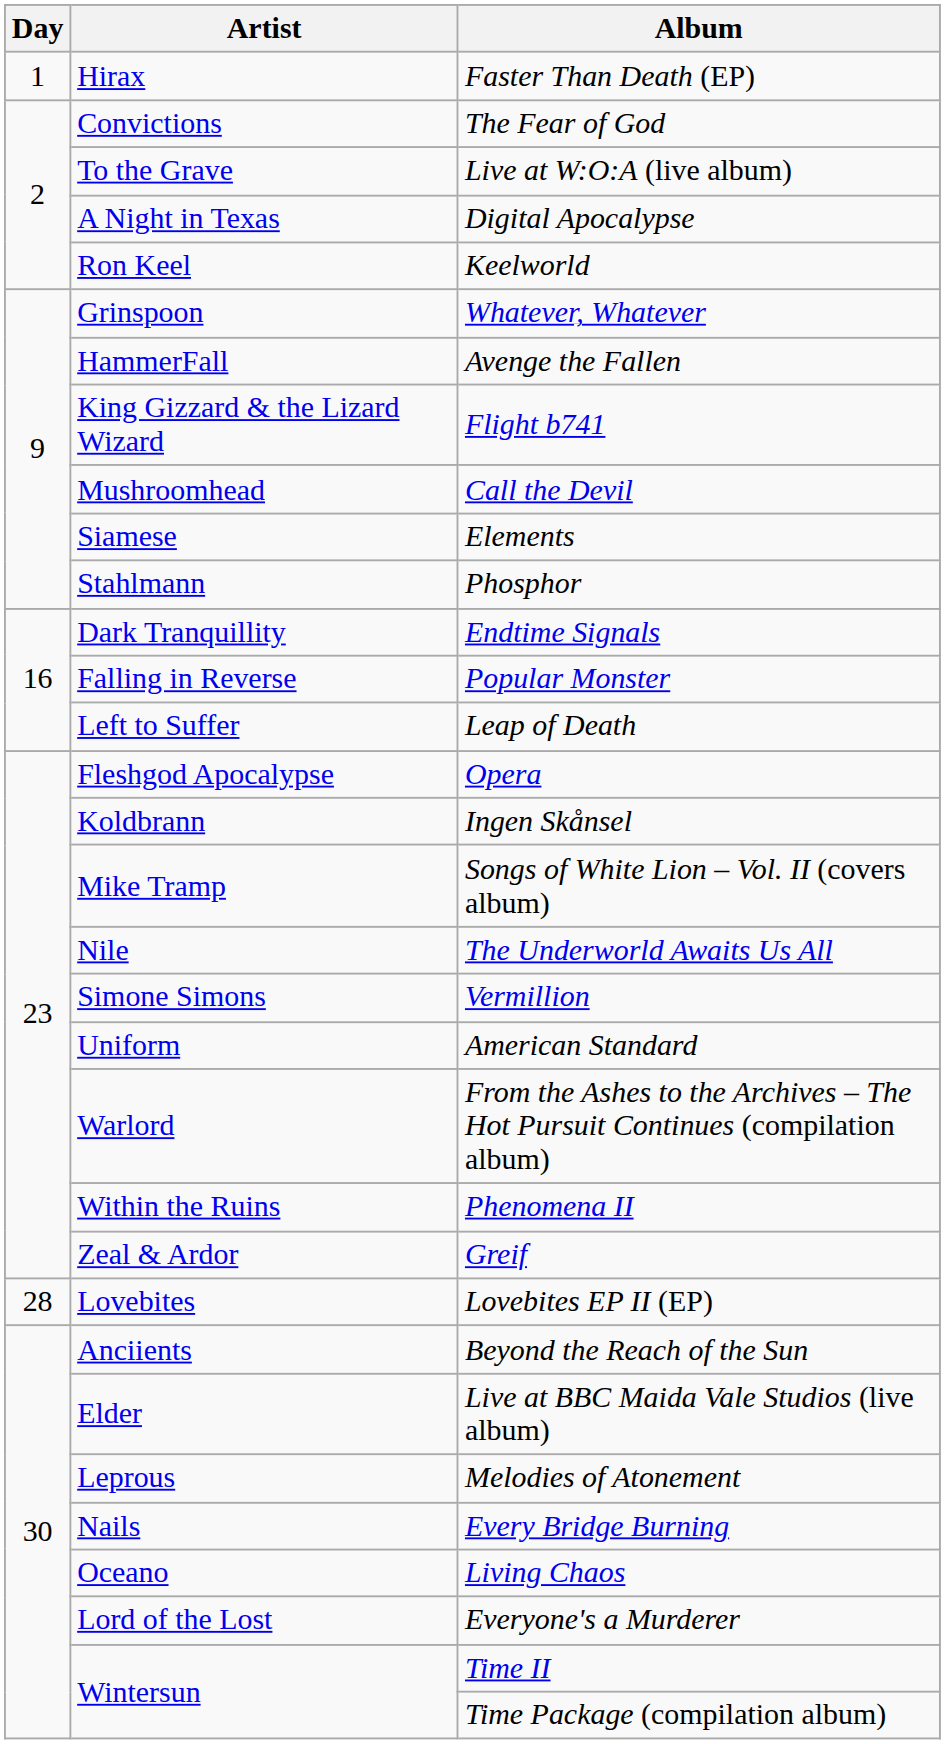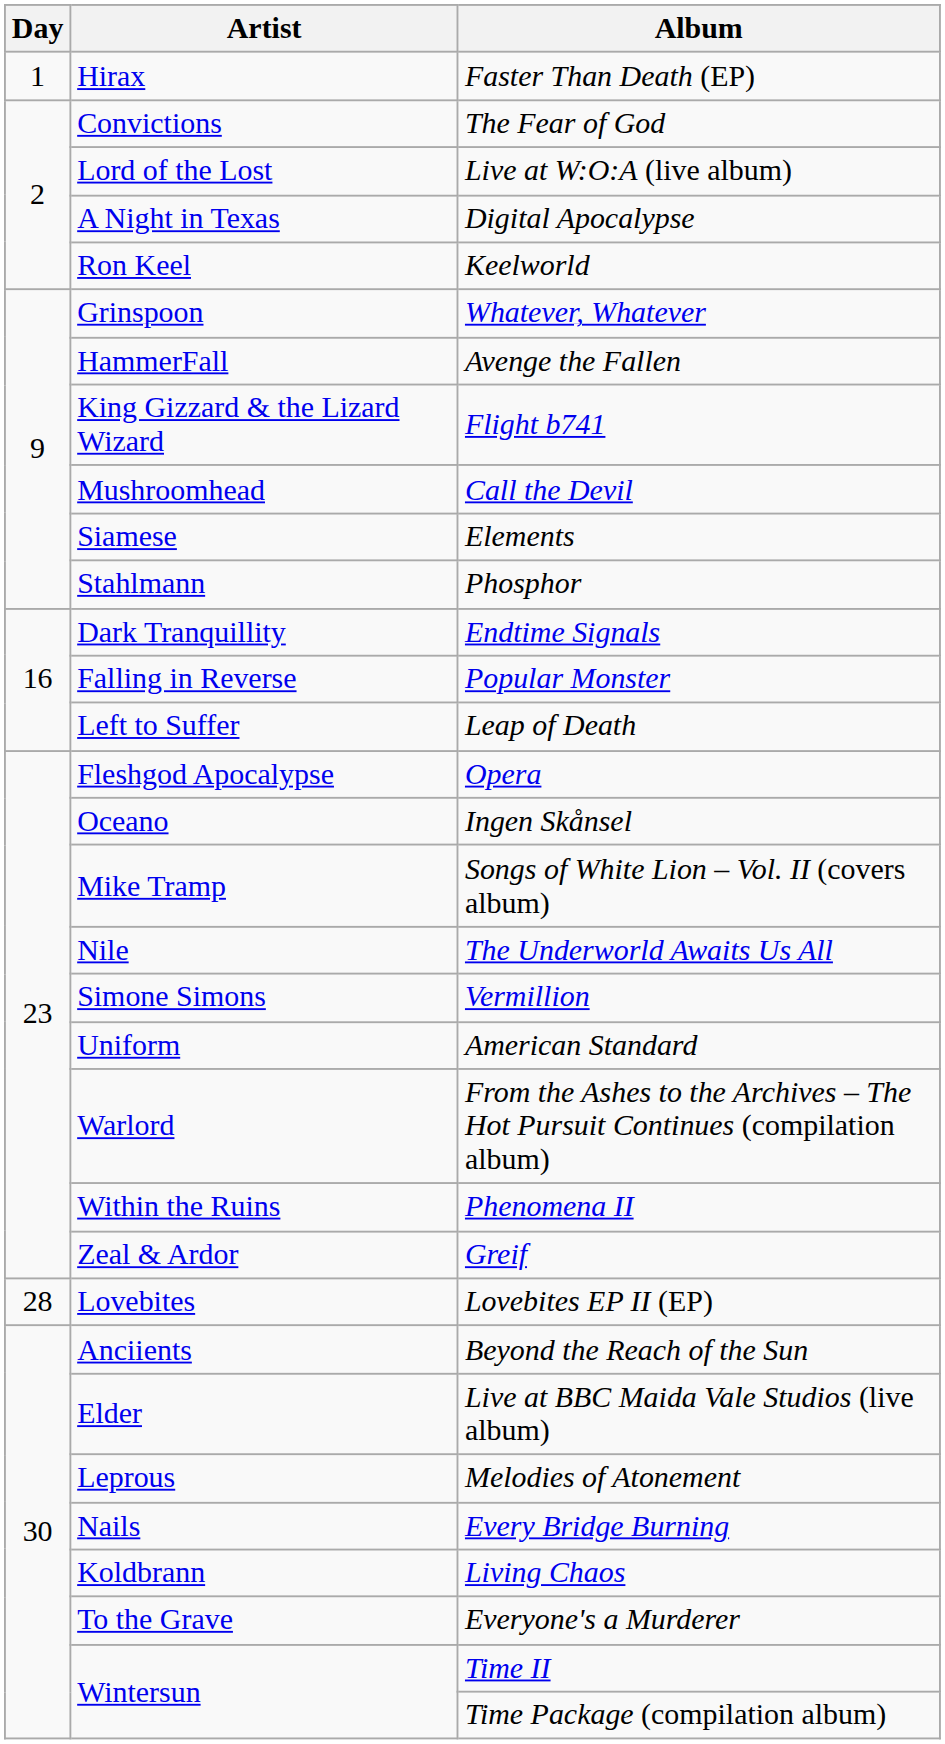Live at W:O:A (live album) | Artist: To the Grave -> Lord of the Lost
Ingen Skånsel | Artist: Koldbrann -> Oceano
Living Chaos | Artist: Oceano -> Koldbrann
Everyone's a Murderer | Artist: Lord of the Lost -> To the Grave
